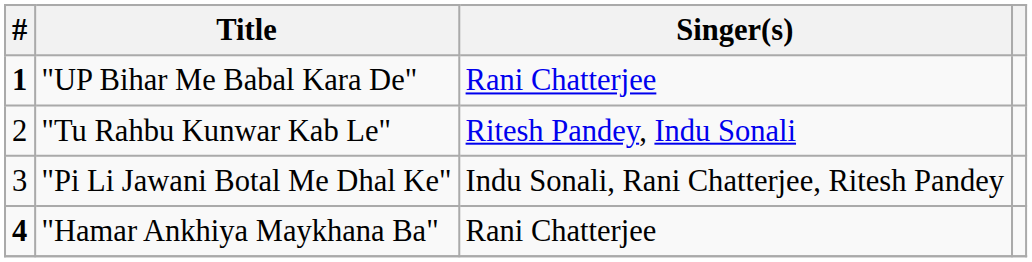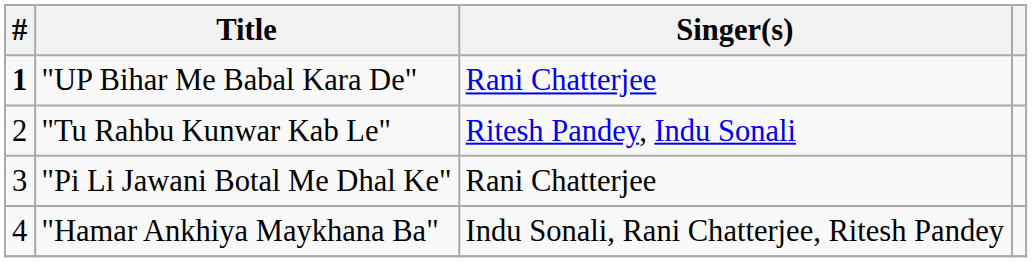"Pi Li Jawani Botal Me Dhal Ke" | Singer(s): Indu Sonali, Rani Chatterjee, Ritesh Pandey -> Rani Chatterjee
"Hamar Ankhiya Maykhana Ba" | #: bold -> normal
"Hamar Ankhiya Maykhana Ba" | Singer(s): Rani Chatterjee -> Indu Sonali, Rani Chatterjee, Ritesh Pandey
